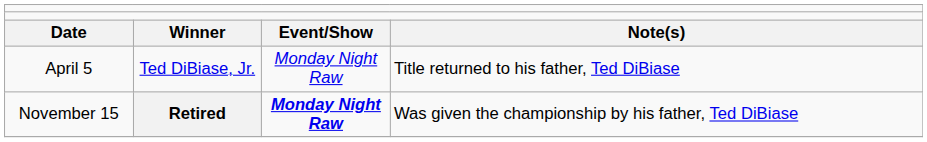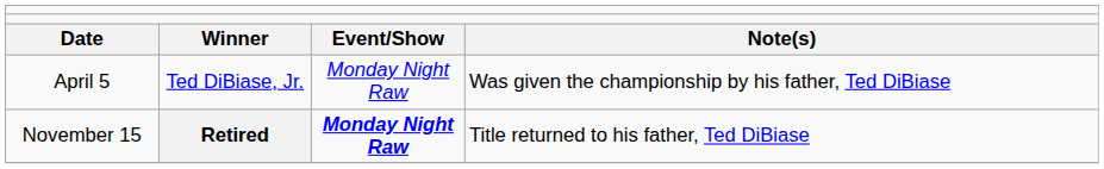April 5 | column 4: Title returned to his father, Ted DiBiase -> Was given the championship by his father, Ted DiBiase
November 15 | column 4: Was given the championship by his father, Ted DiBiase -> Title returned to his father, Ted DiBiase
